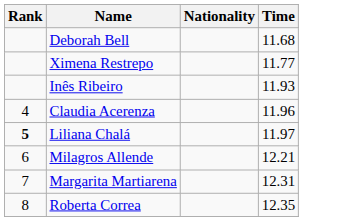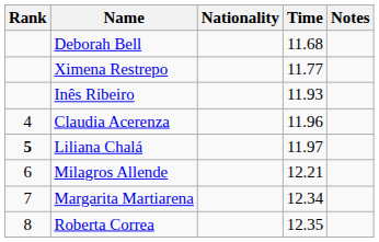+ column: Notes
Margarita Martiarena | Time: 12.31 -> 12.34
